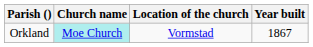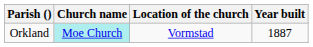Orkland | Year built: 1867 -> 1887
